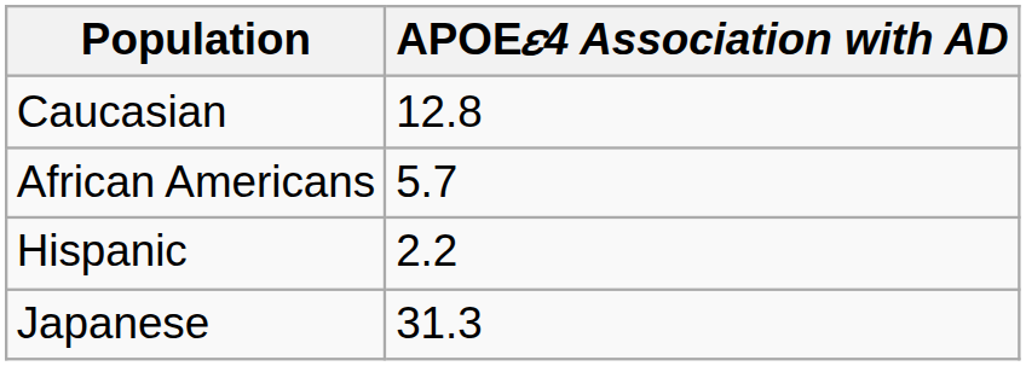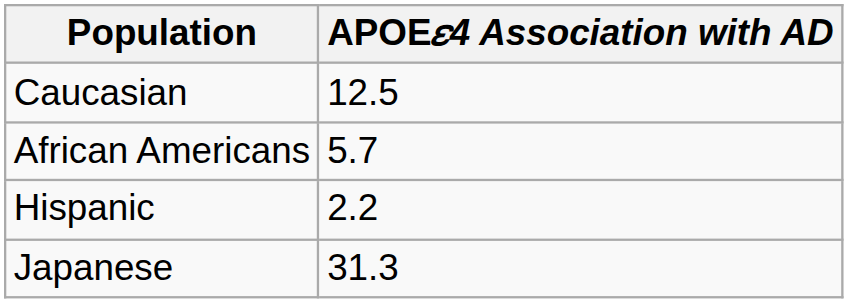Caucasian | APOE𝜀4 Association with AD: 12.8 -> 12.5
